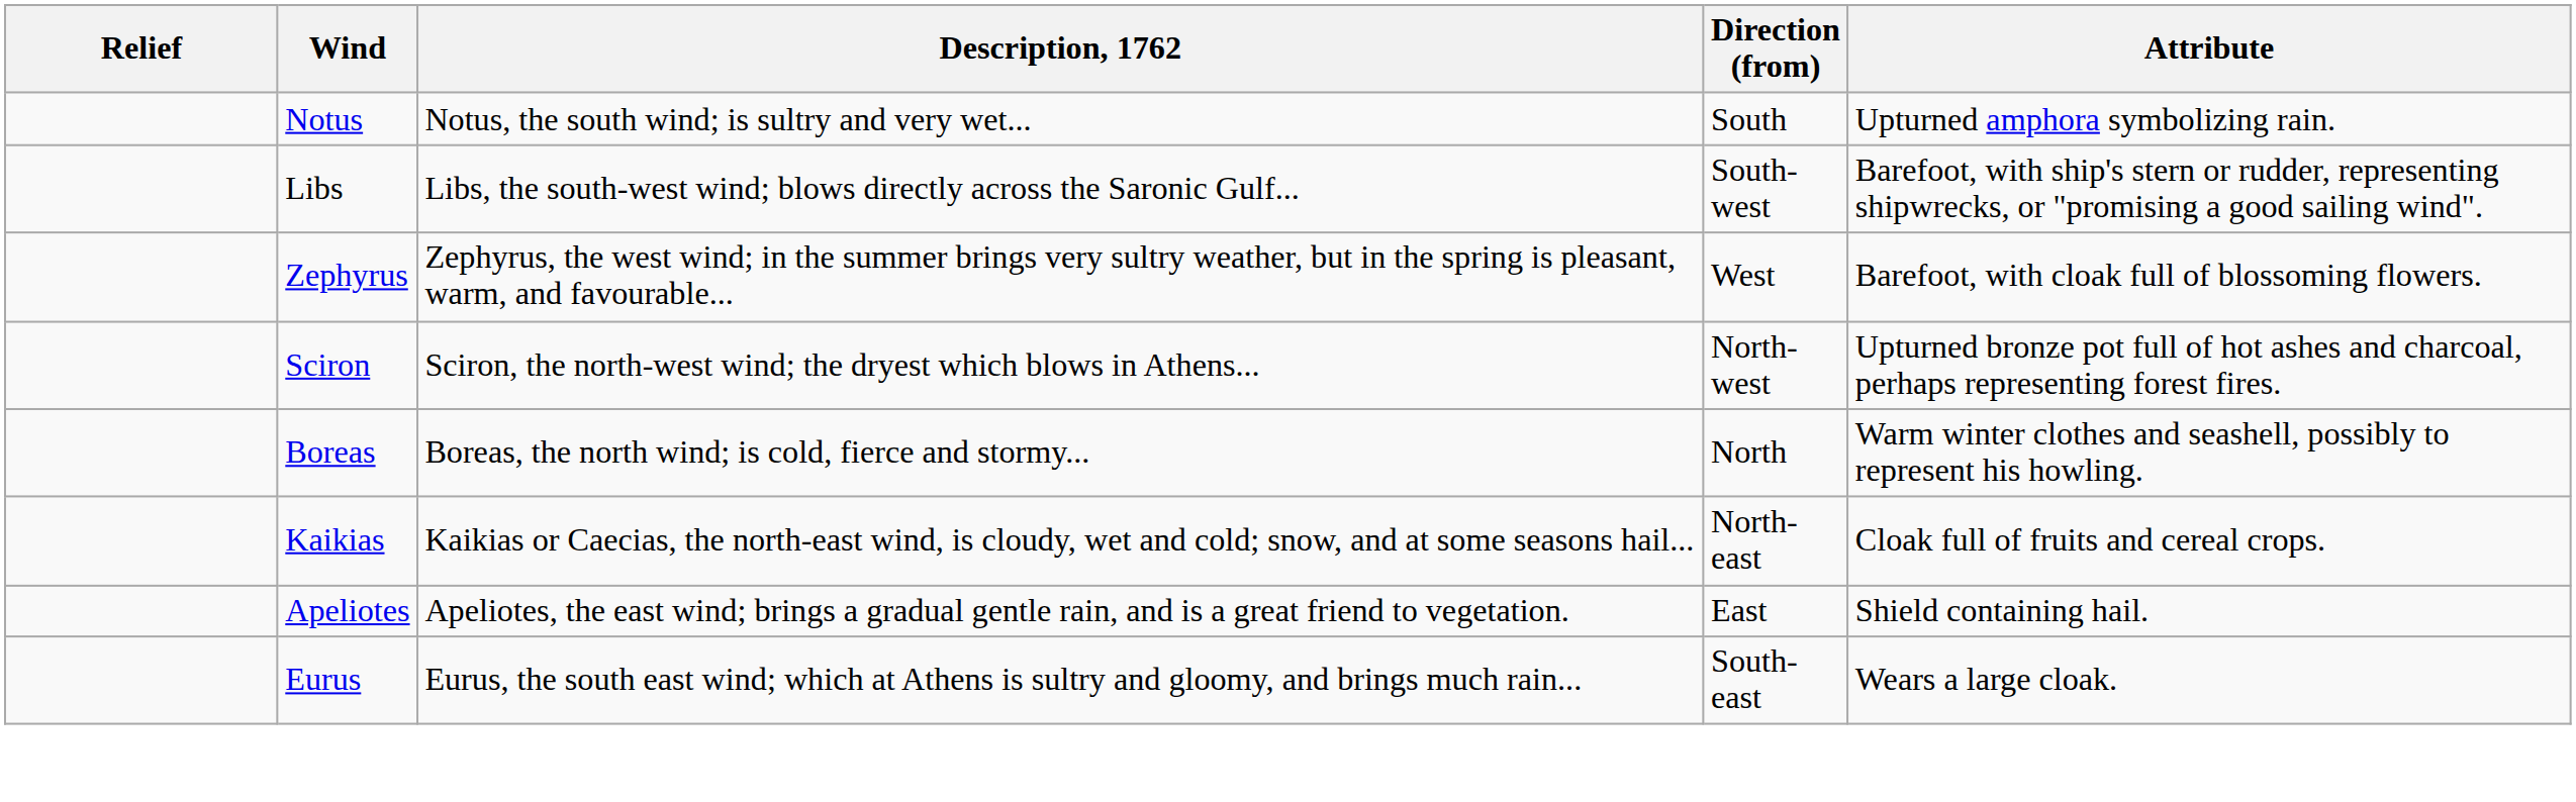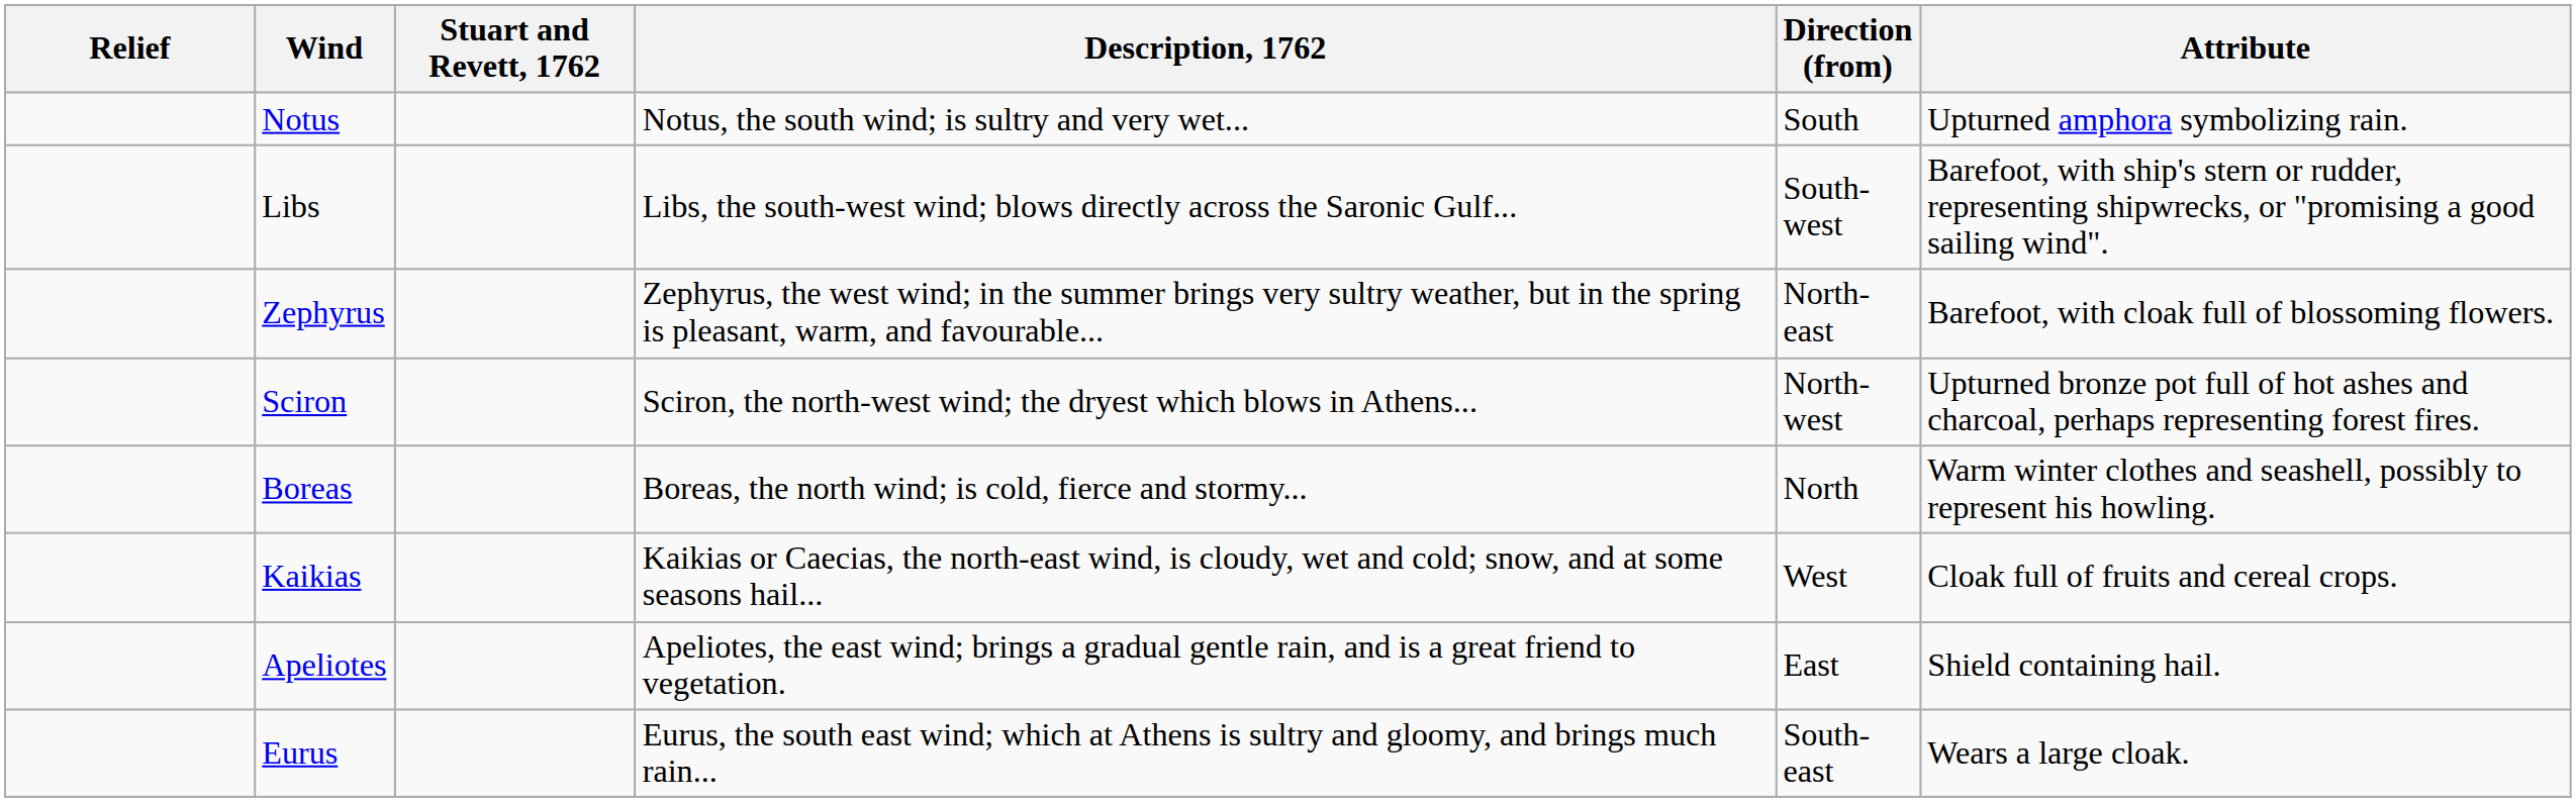+ column: Stuart and Revett, 1762
Zephyrus | Direction (from): West -> North-east
Kaikias | Direction (from): North-east -> West
